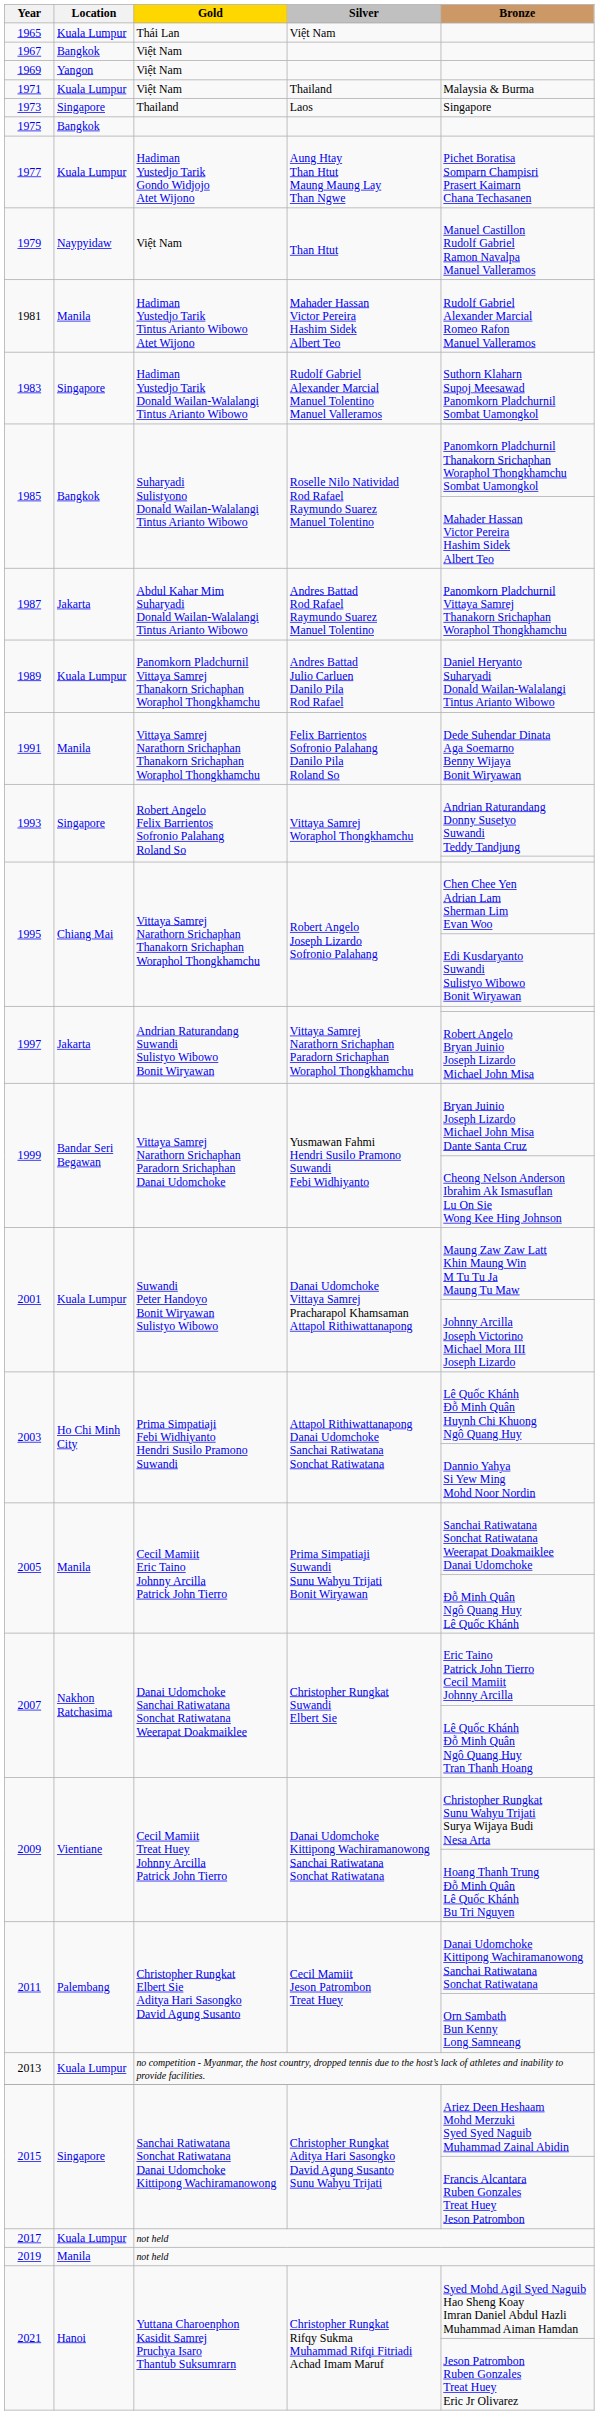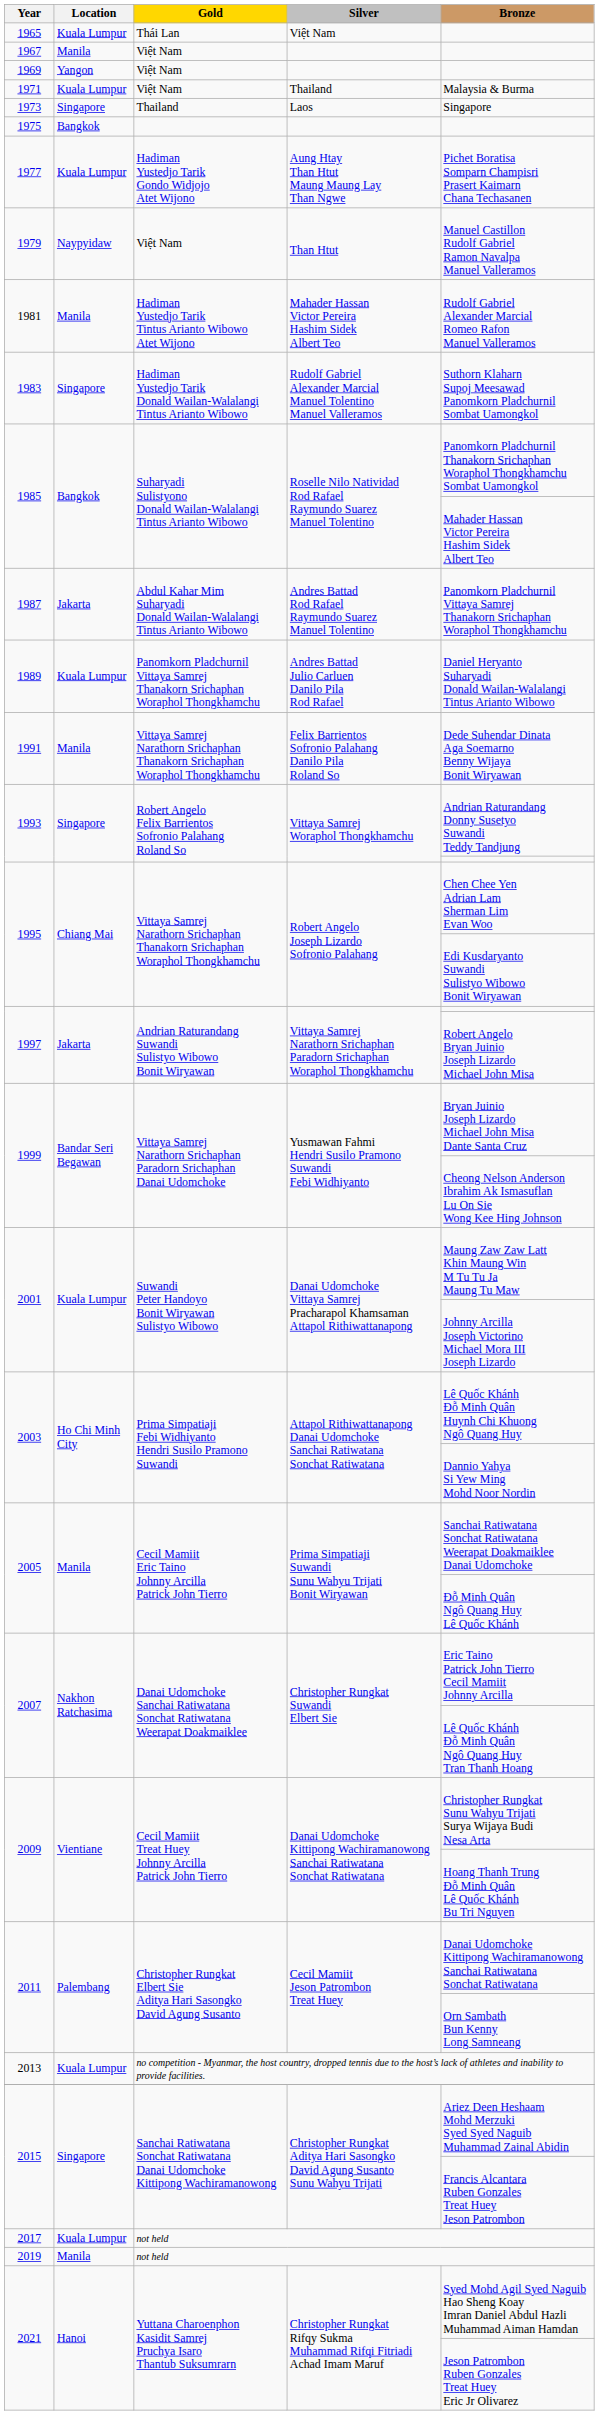1967 | Location: Bangkok -> Manila
